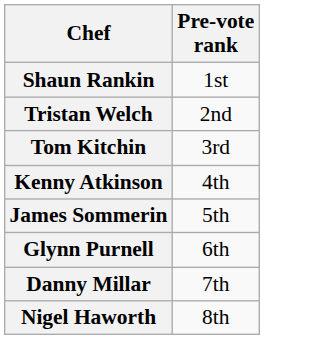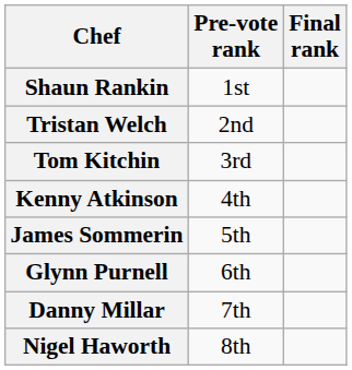+ column: Final rank
